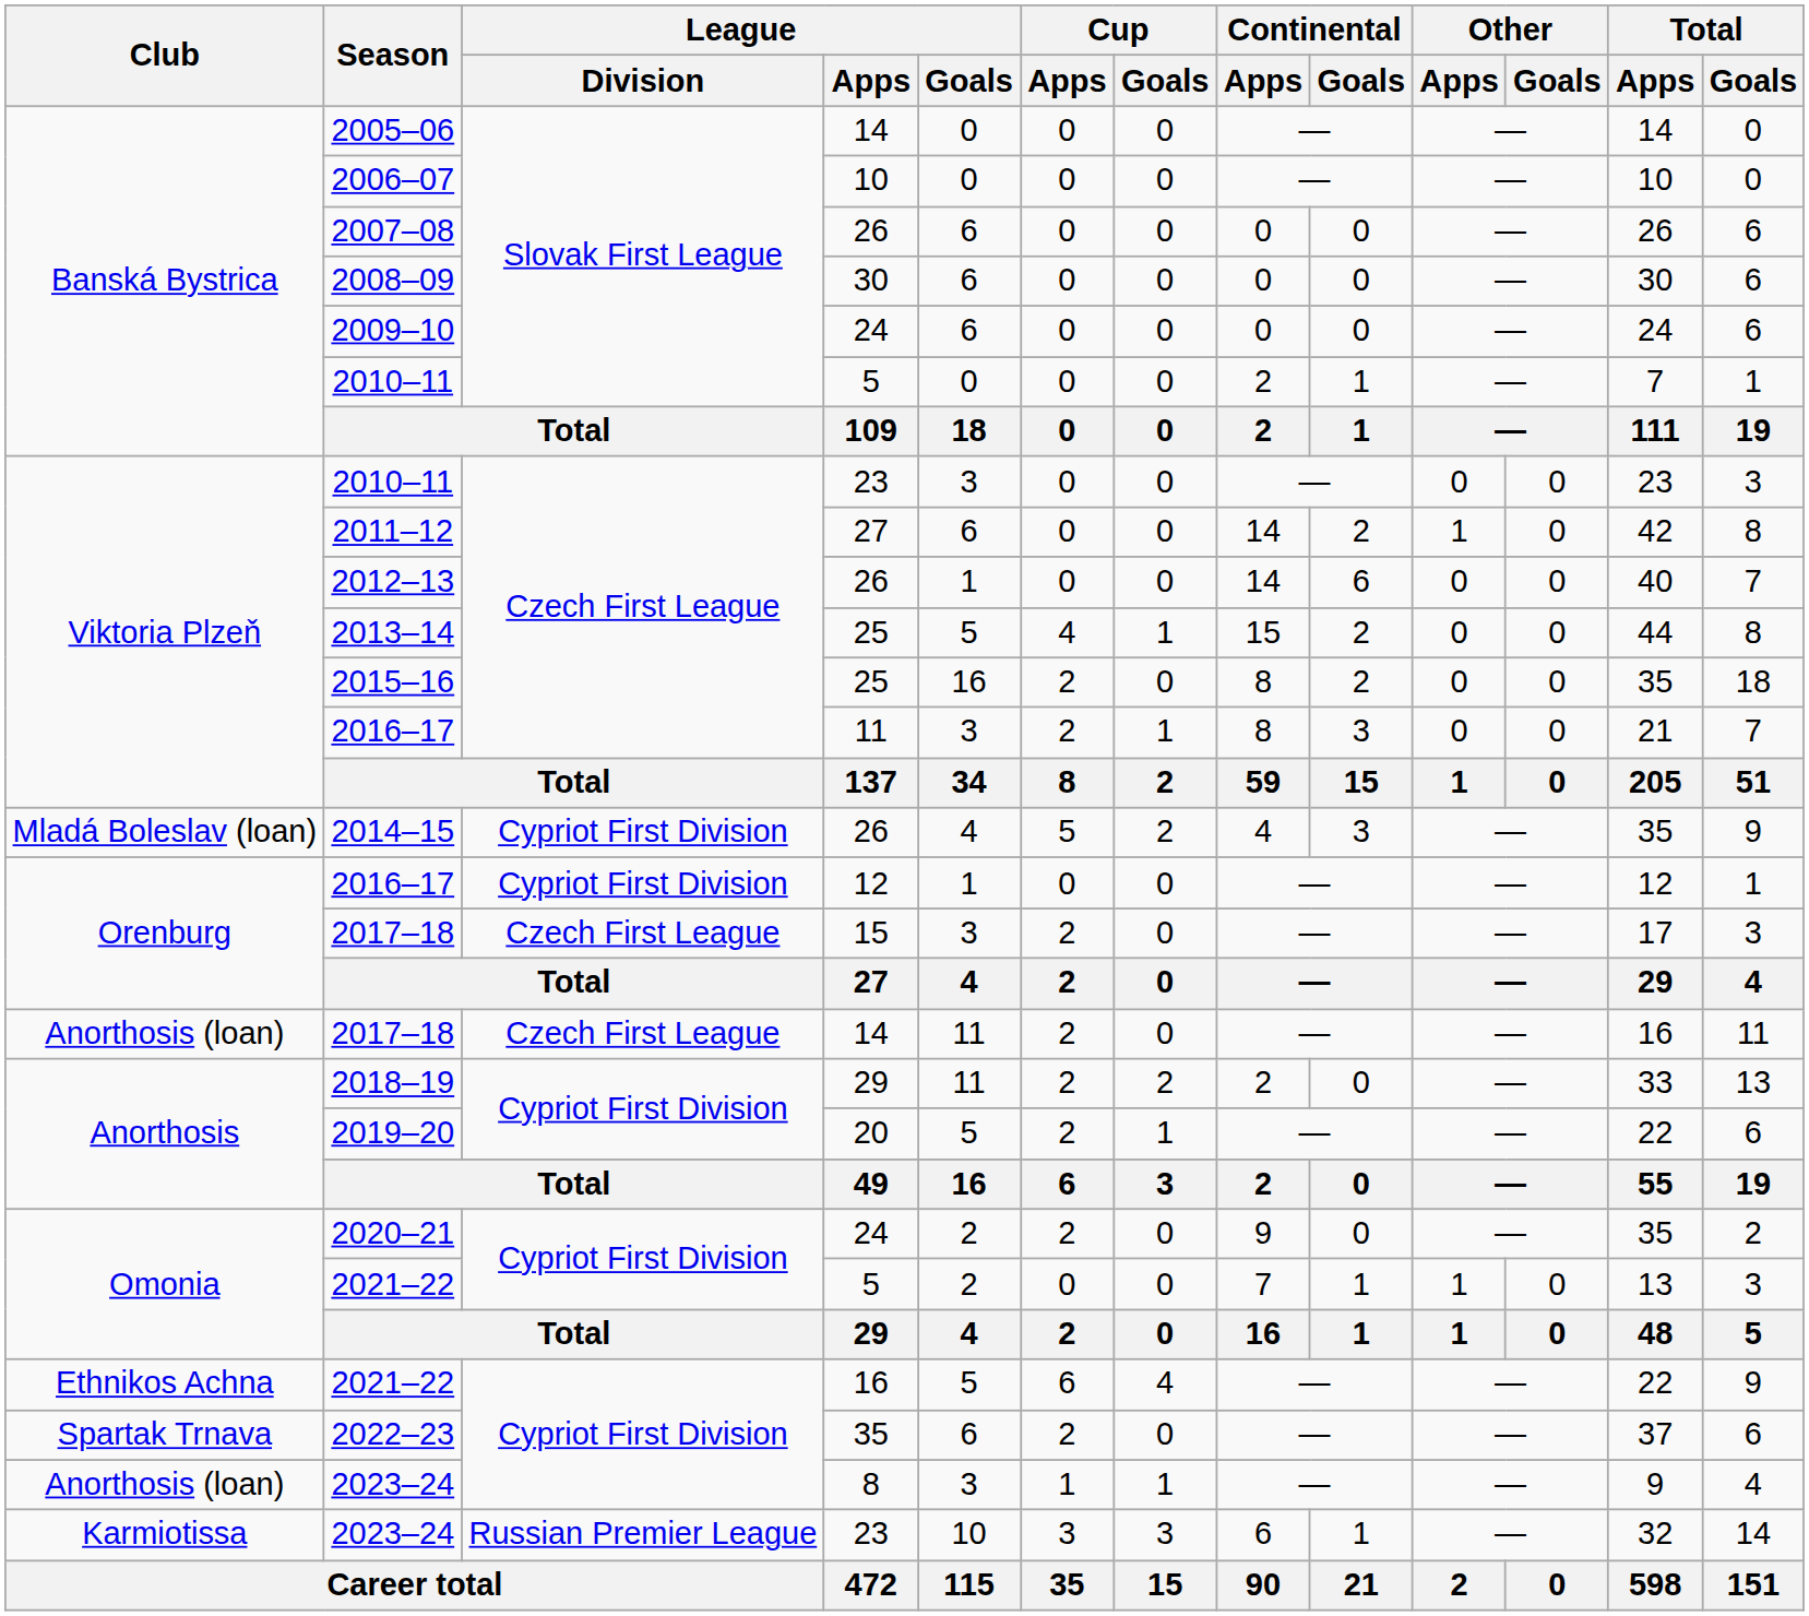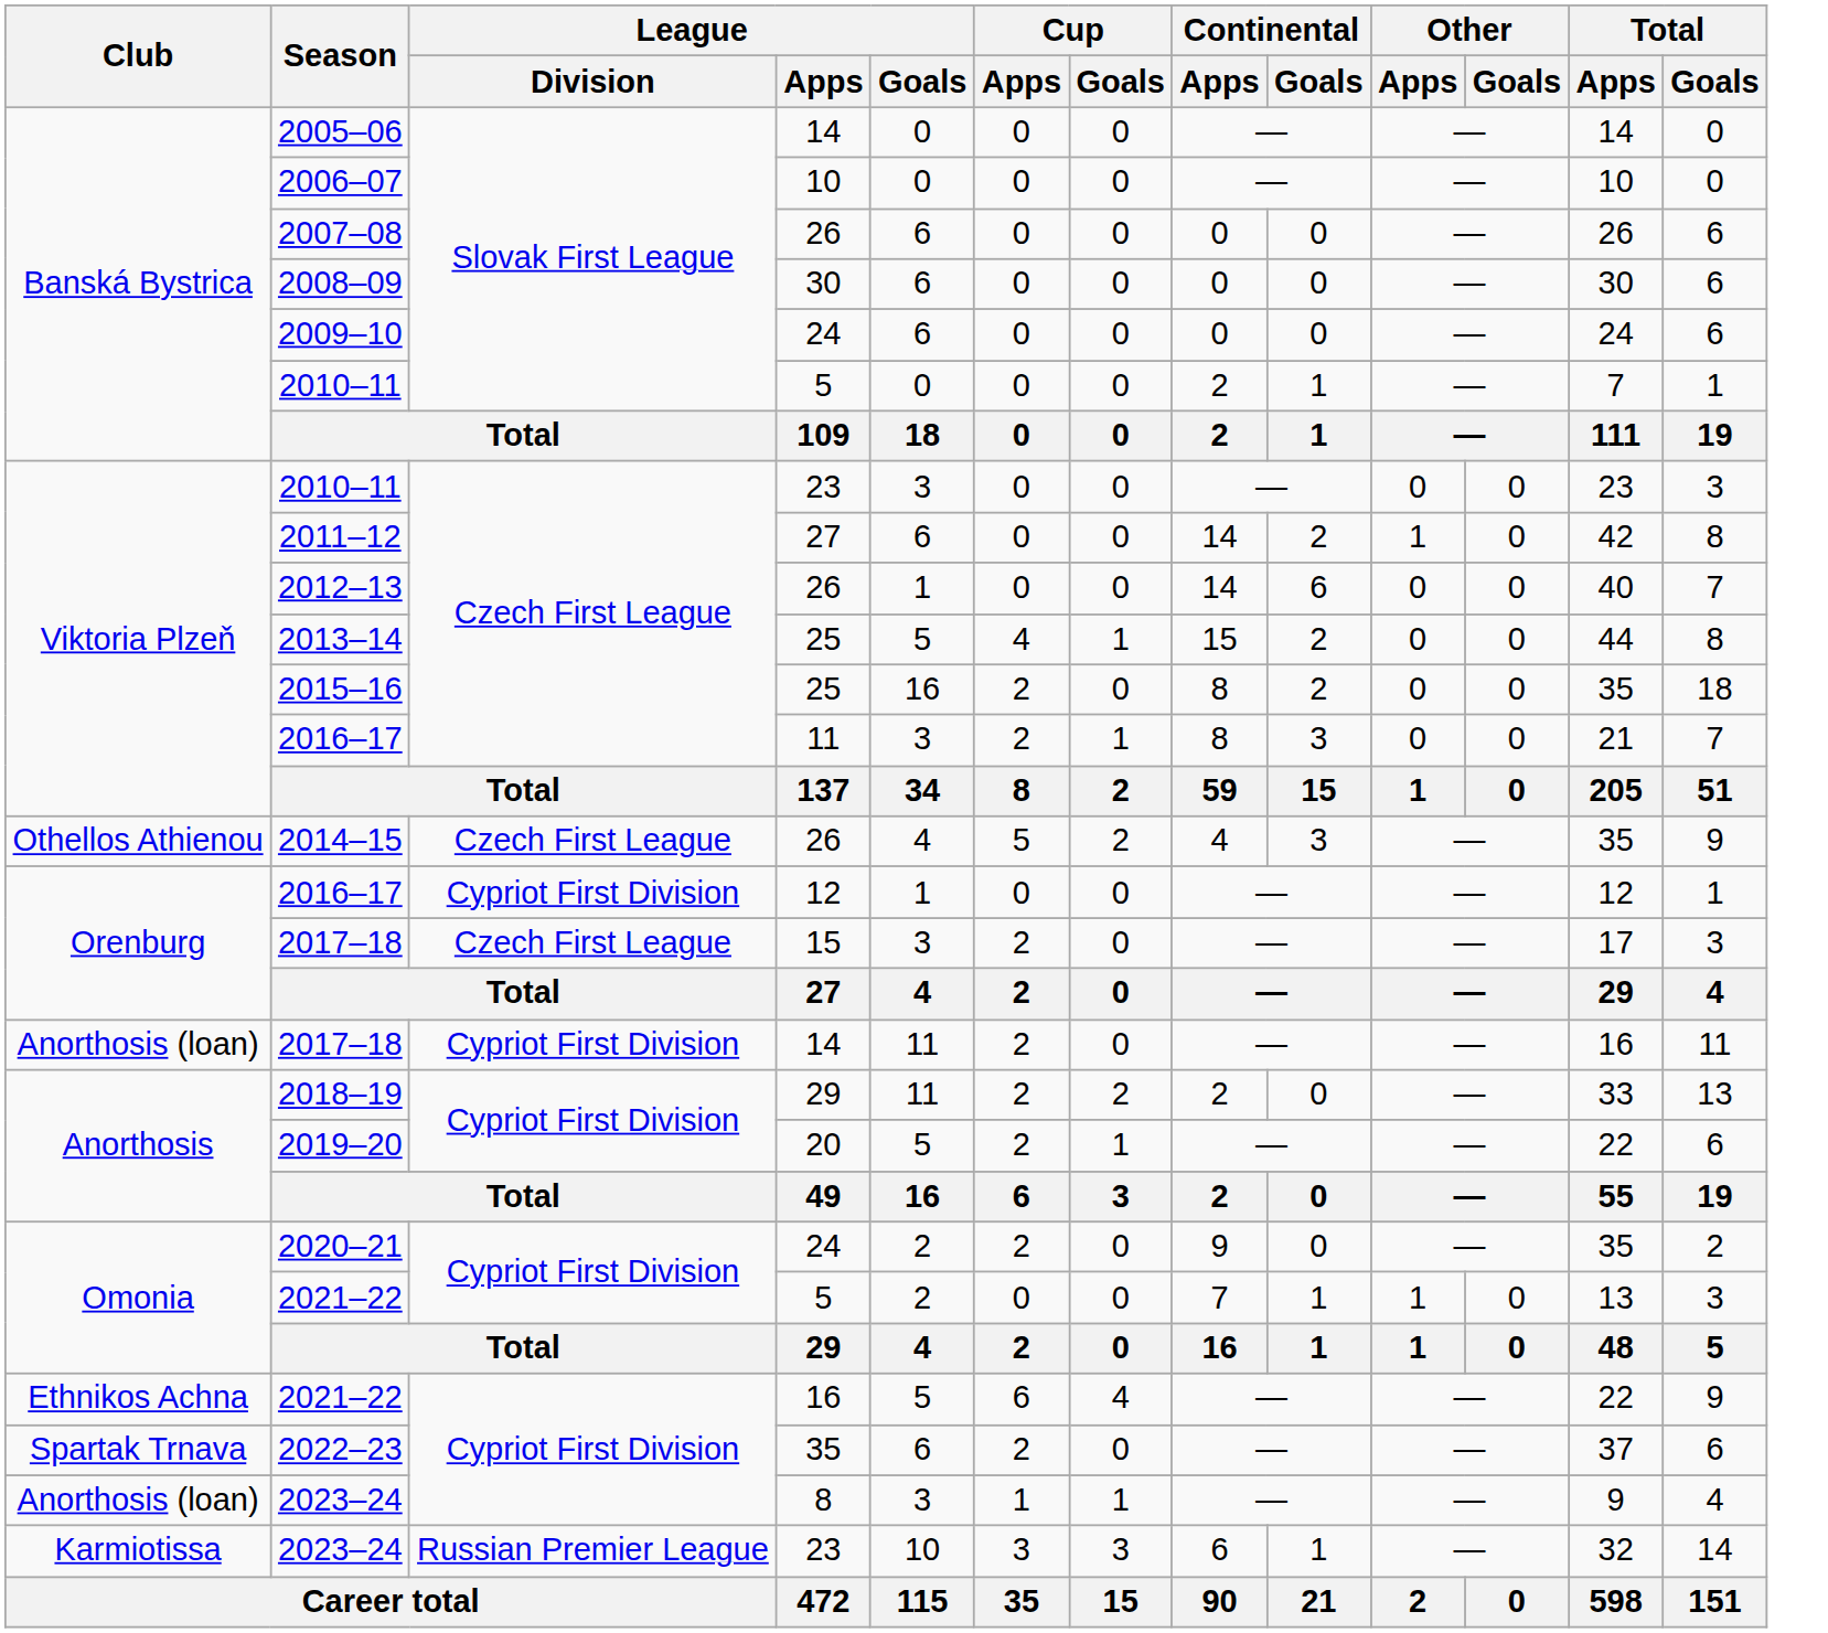2014–15 | Club: Mladá Boleslav (loan) -> Othellos Athienou
2014–15 | League / Division: Cypriot First Division -> Czech First League
2017–18 / 14 | League / Division: Czech First League -> Cypriot First Division
